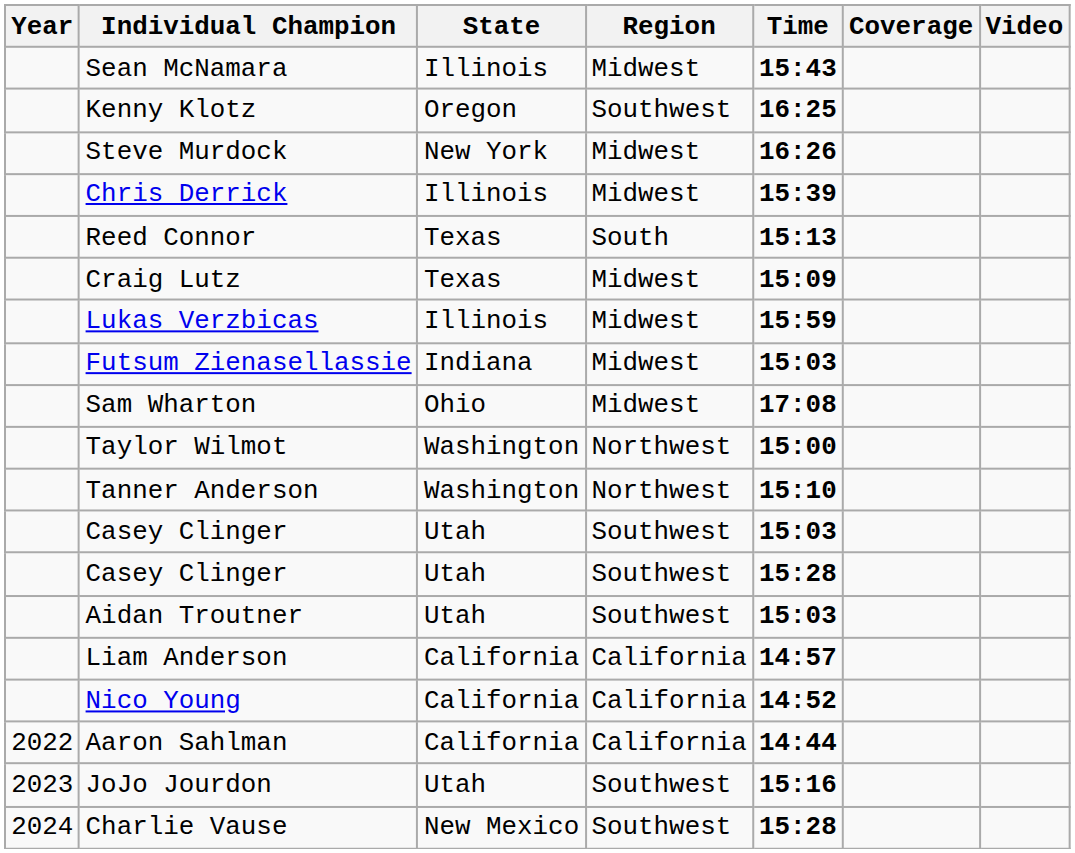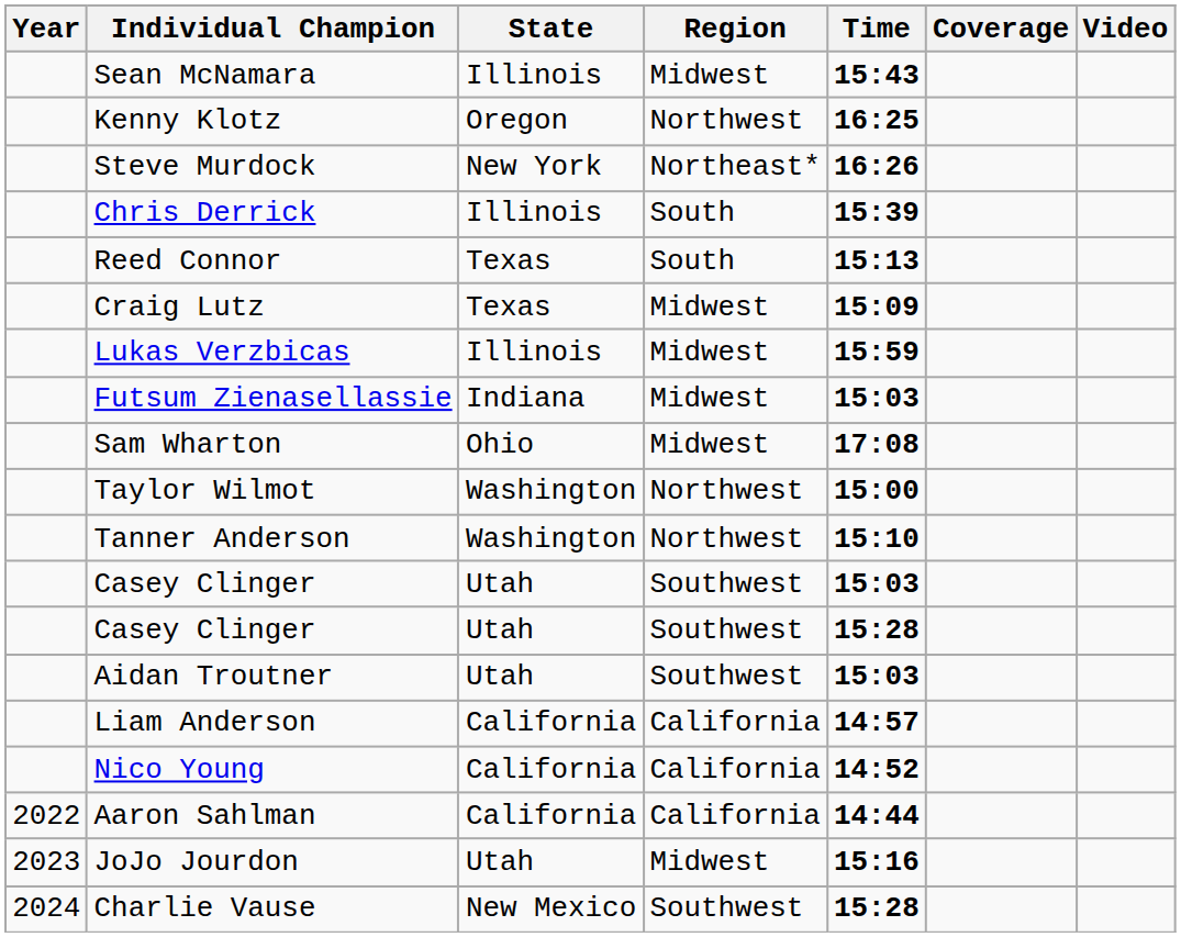Kenny Klotz | Region: Southwest -> Northwest
Steve Murdock | Region: Midwest -> Northeast*
Chris Derrick | Region: Midwest -> South
JoJo Jourdon | Region: Southwest -> Midwest
